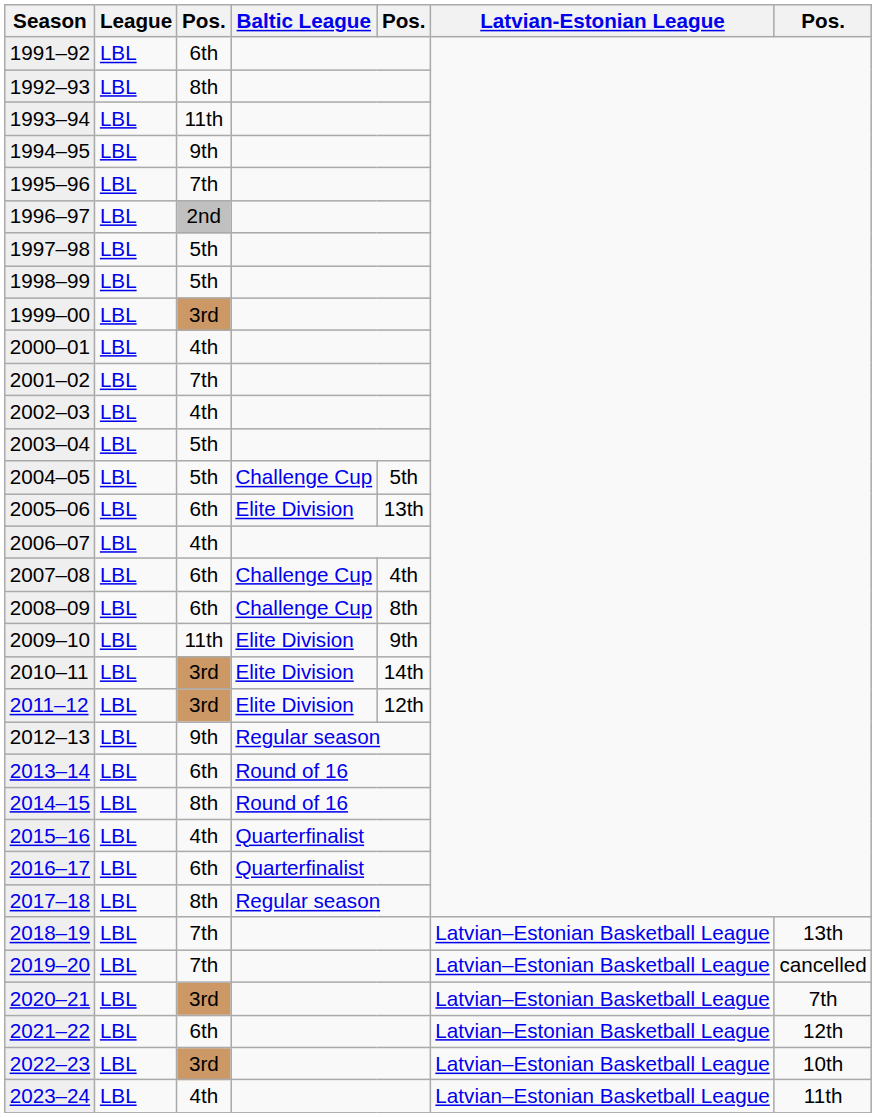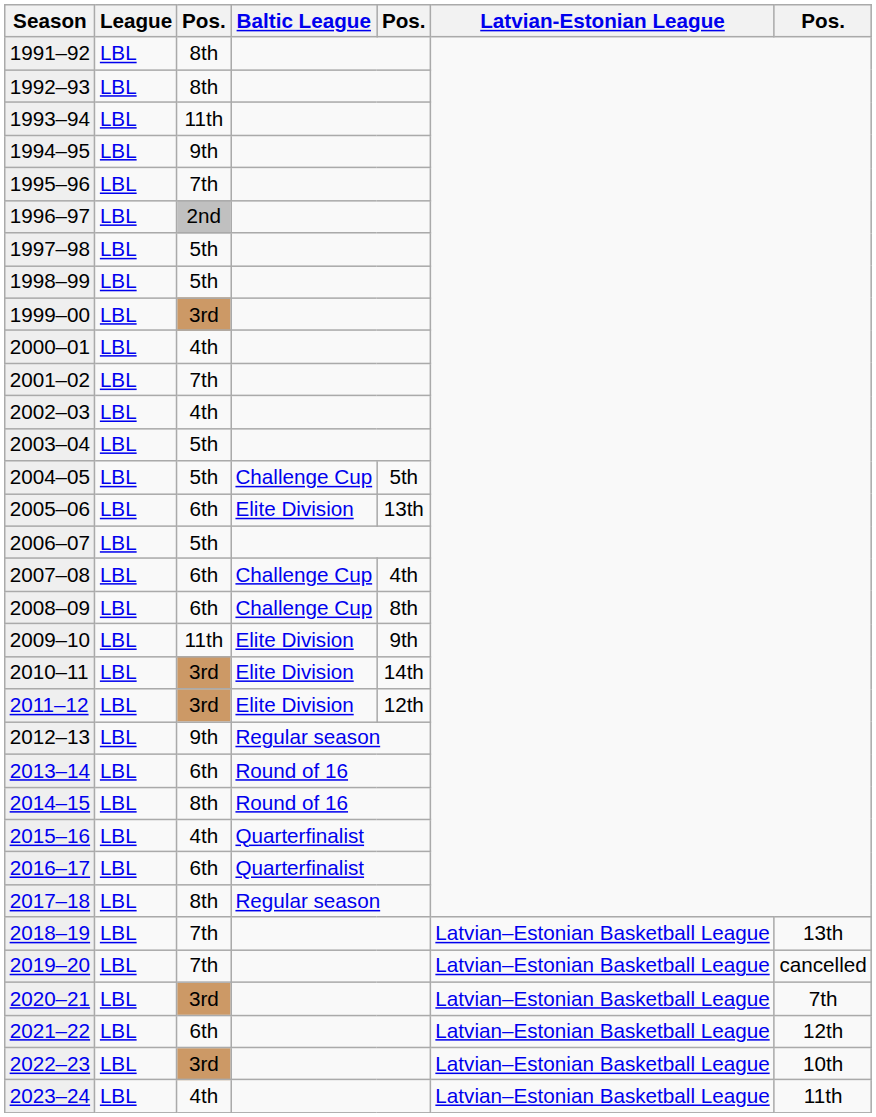1991–92 | column 3: 6th -> 8th
2006–07 | column 3: 4th -> 5th
